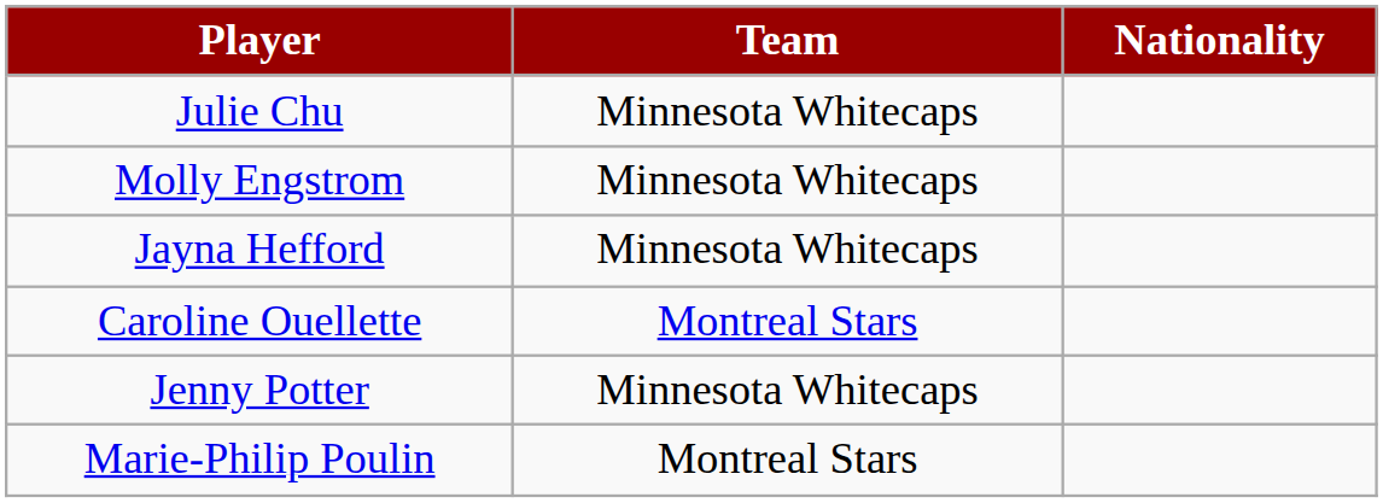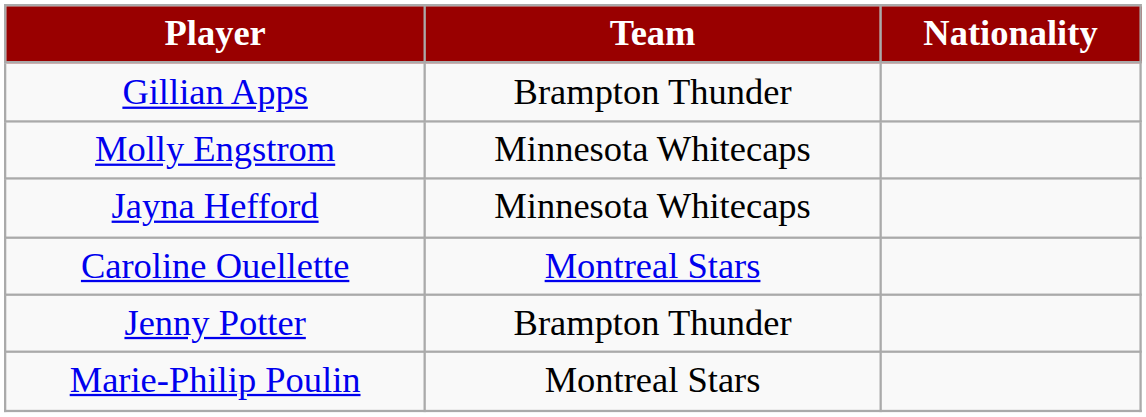+ row: Gillian Apps | Brampton Thunder
- row: Julie Chu | Minnesota Whitecaps
Jenny Potter | Team: Minnesota Whitecaps -> Brampton Thunder
